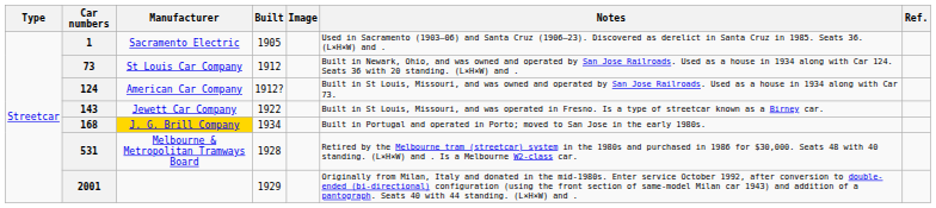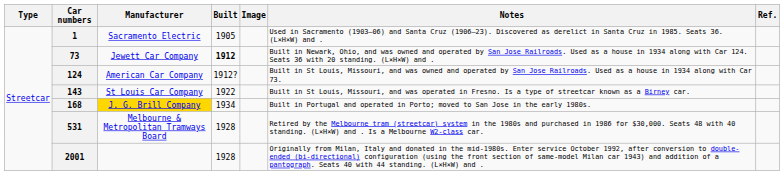73 | Manufacturer: St Louis Car Company -> Jewett Car Company
73 | Built: normal -> bold
143 | Manufacturer: Jewett Car Company -> St Louis Car Company
2001 | Built: 1929 -> 1928
